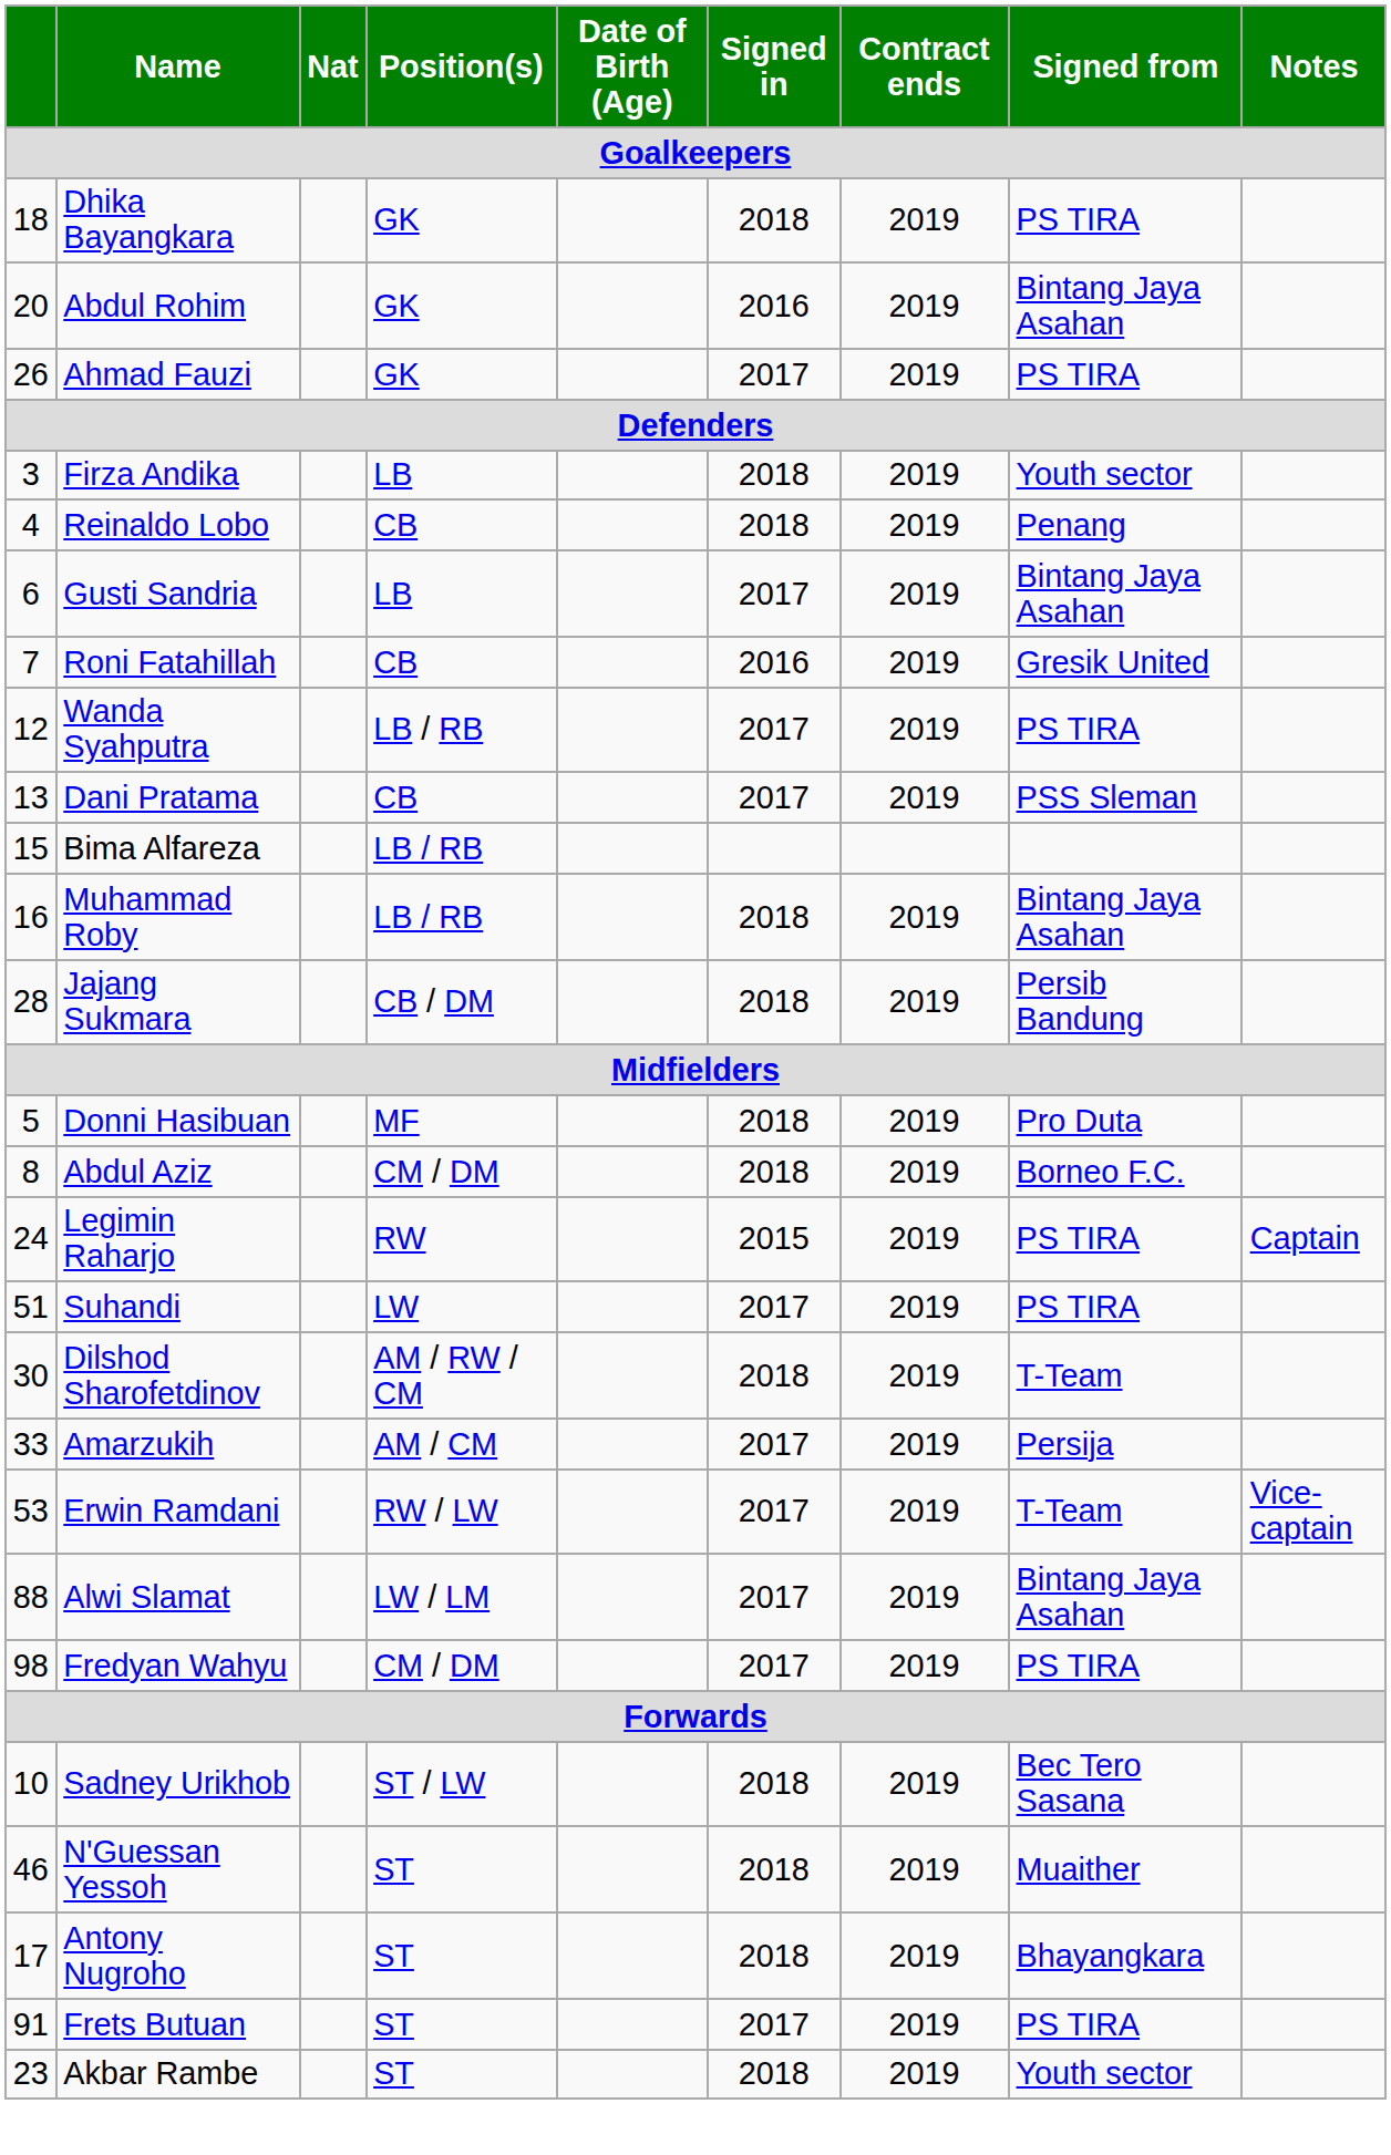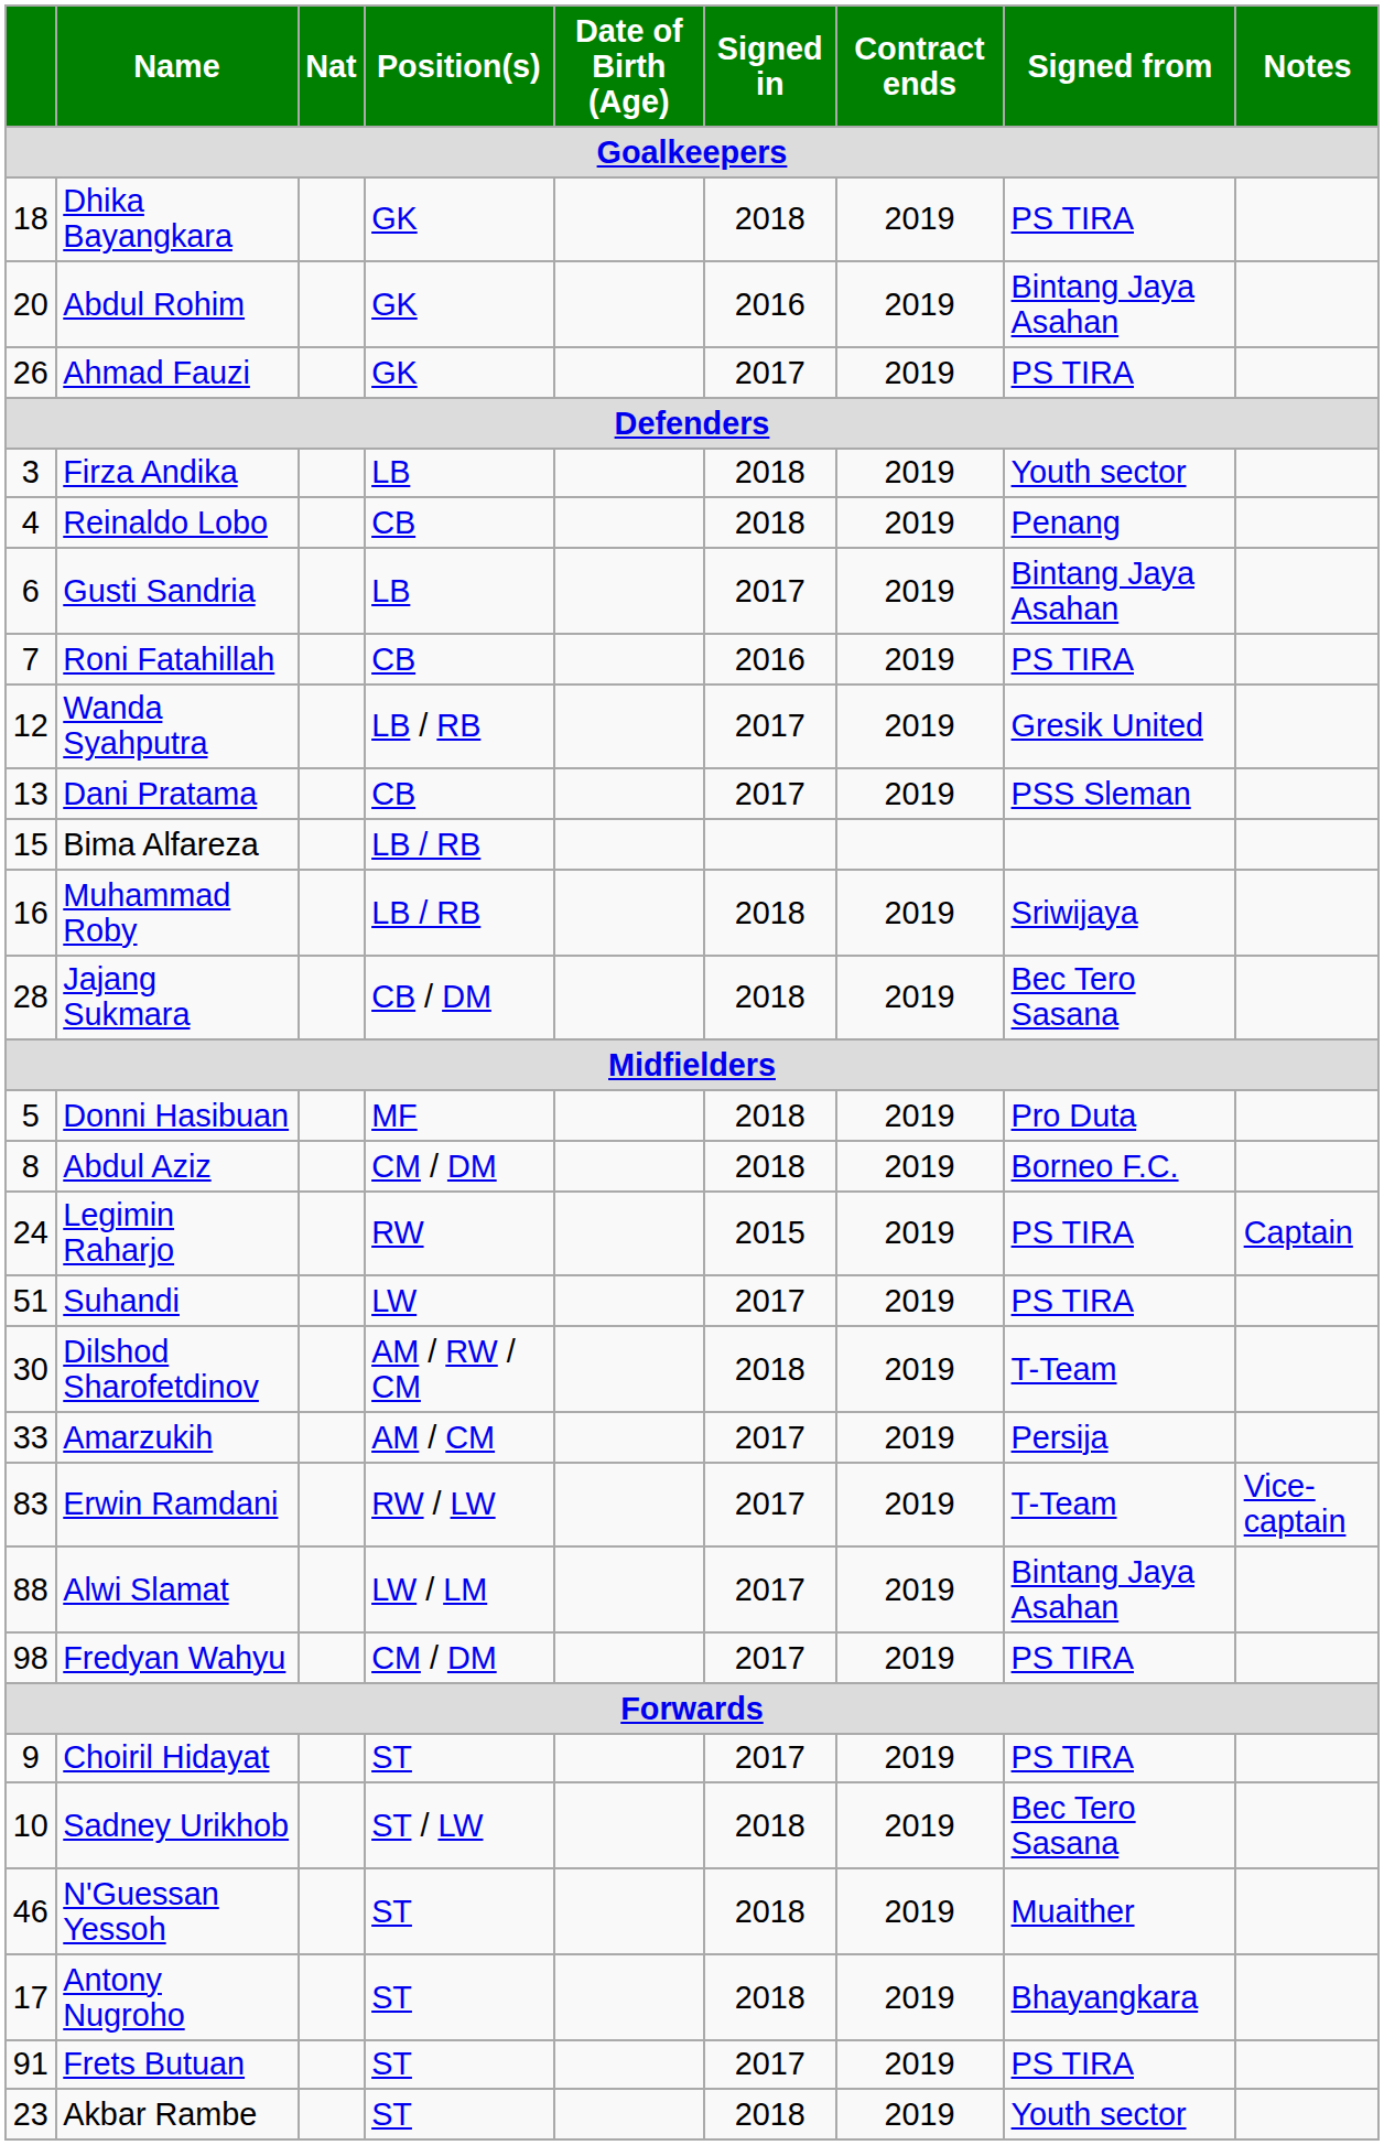Roni Fatahillah | Signed from: Gresik United -> PS TIRA
Wanda Syahputra | Signed from: PS TIRA -> Gresik United
Muhammad Roby | Signed from: Bintang Jaya Asahan -> Sriwijaya
Jajang Sukmara | Signed from: Persib Bandung -> Bec Tero Sasana
Erwin Ramdani | column 1: 53 -> 83
+ row: 9 | Choiril Hidayat | ST | 2017 | 2019 | PS TIRA
